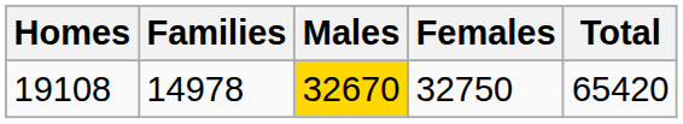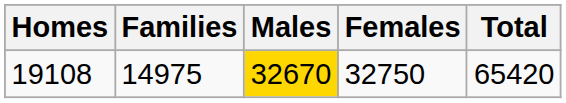19108 | Families: 14978 -> 14975
